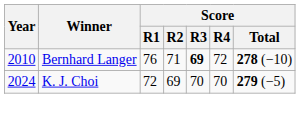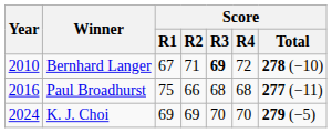Bernhard Langer | Score / R1: 76 -> 67
+ row: 2016 | Paul Broadhurst | 75 | 66 | 68 | 68 | 277 (−11)
K. J. Choi | Score / R1: 72 -> 69
